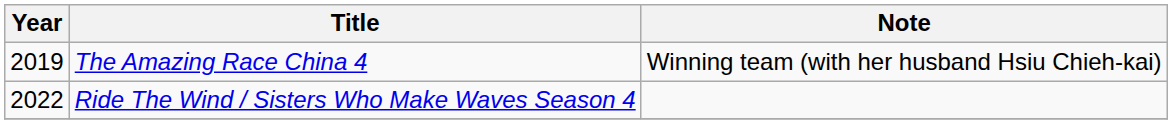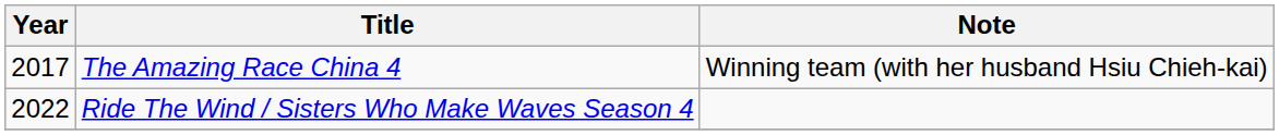The Amazing Race China 4 | Year: 2019 -> 2017
